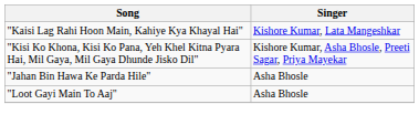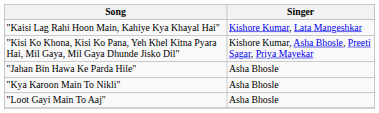+ row: "Kya Karoon Main To Nikli" | Asha Bhosle
